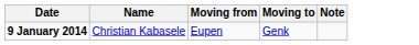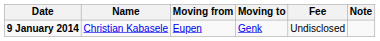+ column: Fee | Undisclosed
